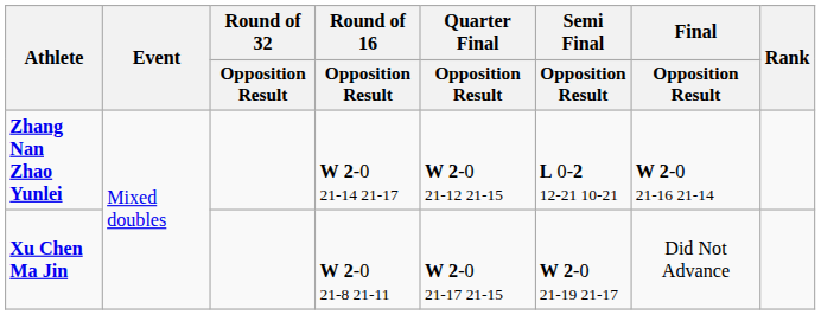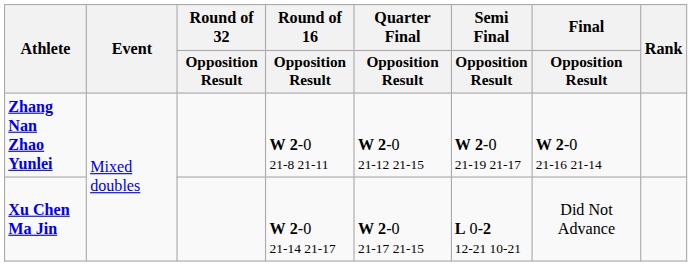Zhang Nan Zhao Yunlei | Round of 16 / Opposition Result: W 2-0 21-14 21-17 -> W 2-0 21-8 21-11
Zhang Nan Zhao Yunlei | Semi Final / Opposition Result: L 0-2 12-21 10-21 -> W 2-0 21-19 21-17
Xu Chen Ma Jin | Round of 16 / Opposition Result: W 2-0 21-8 21-11 -> W 2-0 21-14 21-17
Xu Chen Ma Jin | Semi Final / Opposition Result: W 2-0 21-19 21-17 -> L 0-2 12-21 10-21
